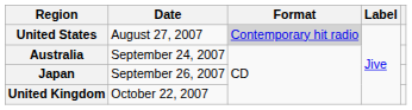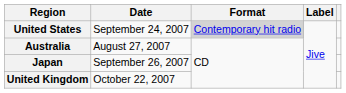United States | Date: August 27, 2007 -> September 24, 2007
Australia | Date: September 24, 2007 -> August 27, 2007
